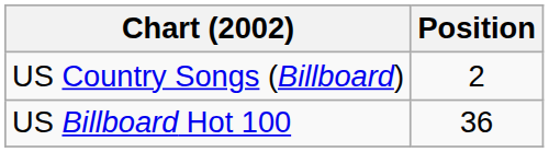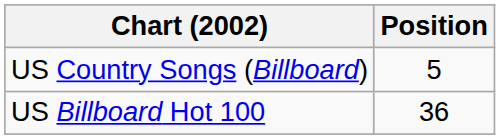US Country Songs (Billboard) | Position: 2 -> 5
